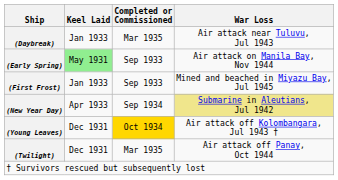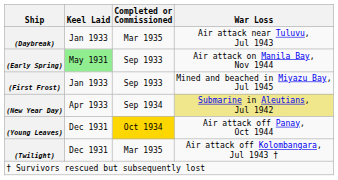(Young Leaves) | War Loss: Air attack off Kolombangara, Jul 1943 † -> Air attack off Panay, Oct 1944
(Twilight) | War Loss: Air attack off Panay, Oct 1944 -> Air attack off Kolombangara, Jul 1943 †
